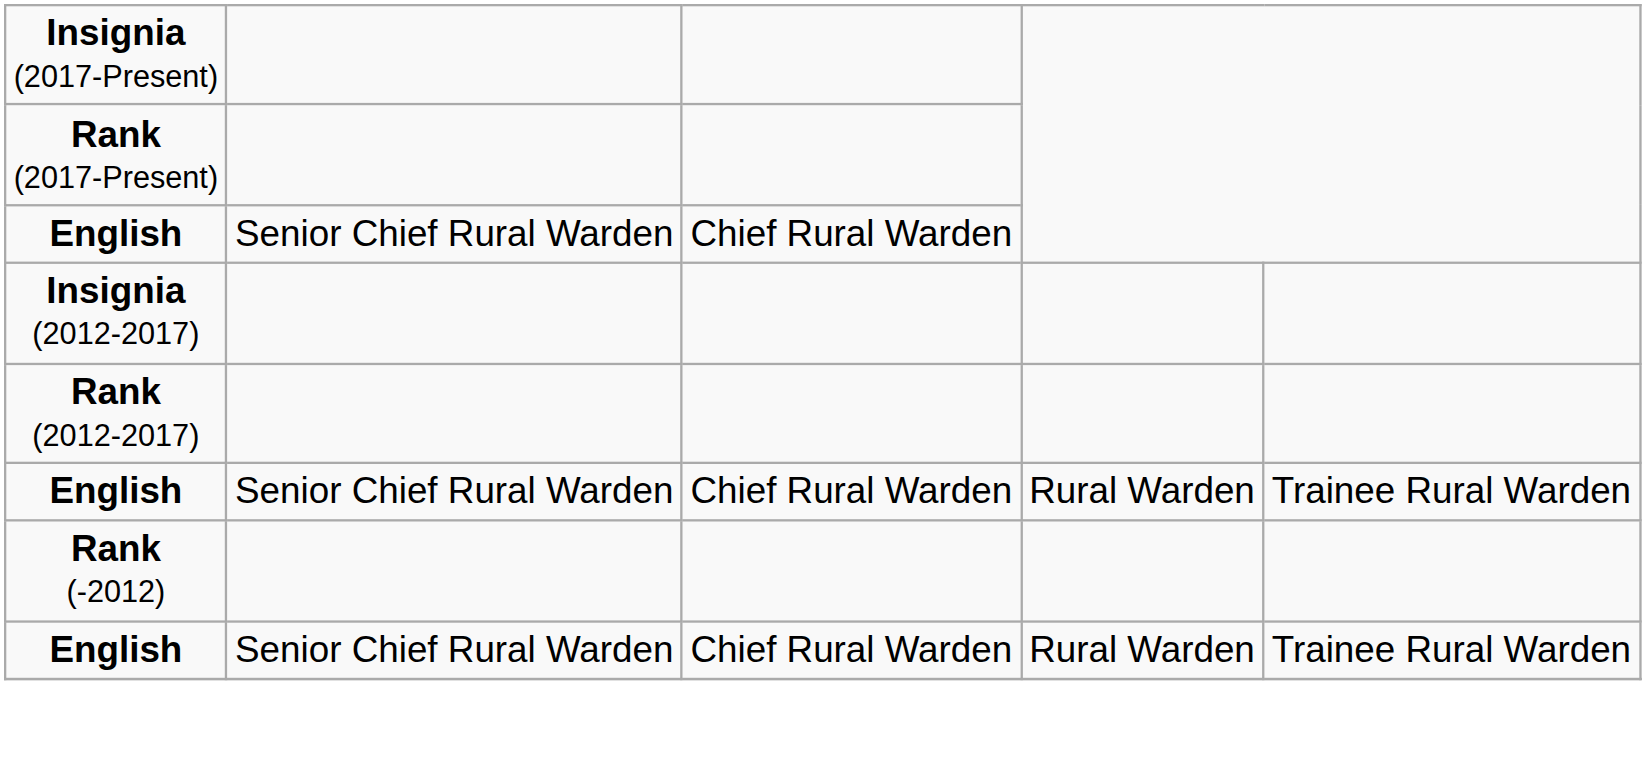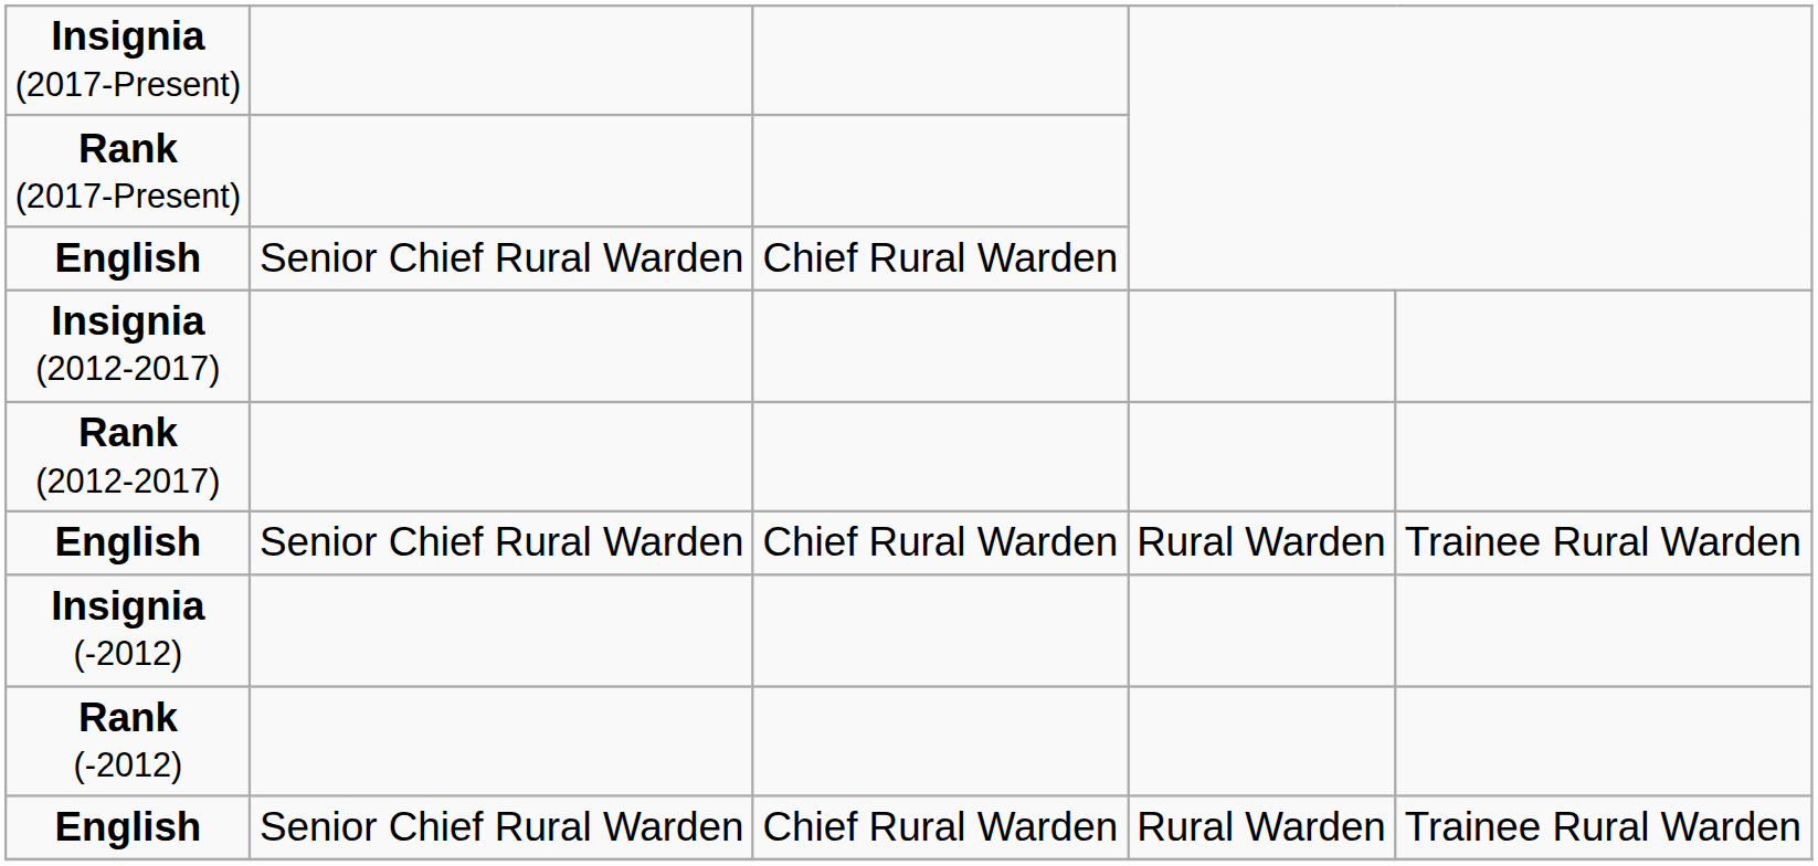+ row: Insignia (-2012)
